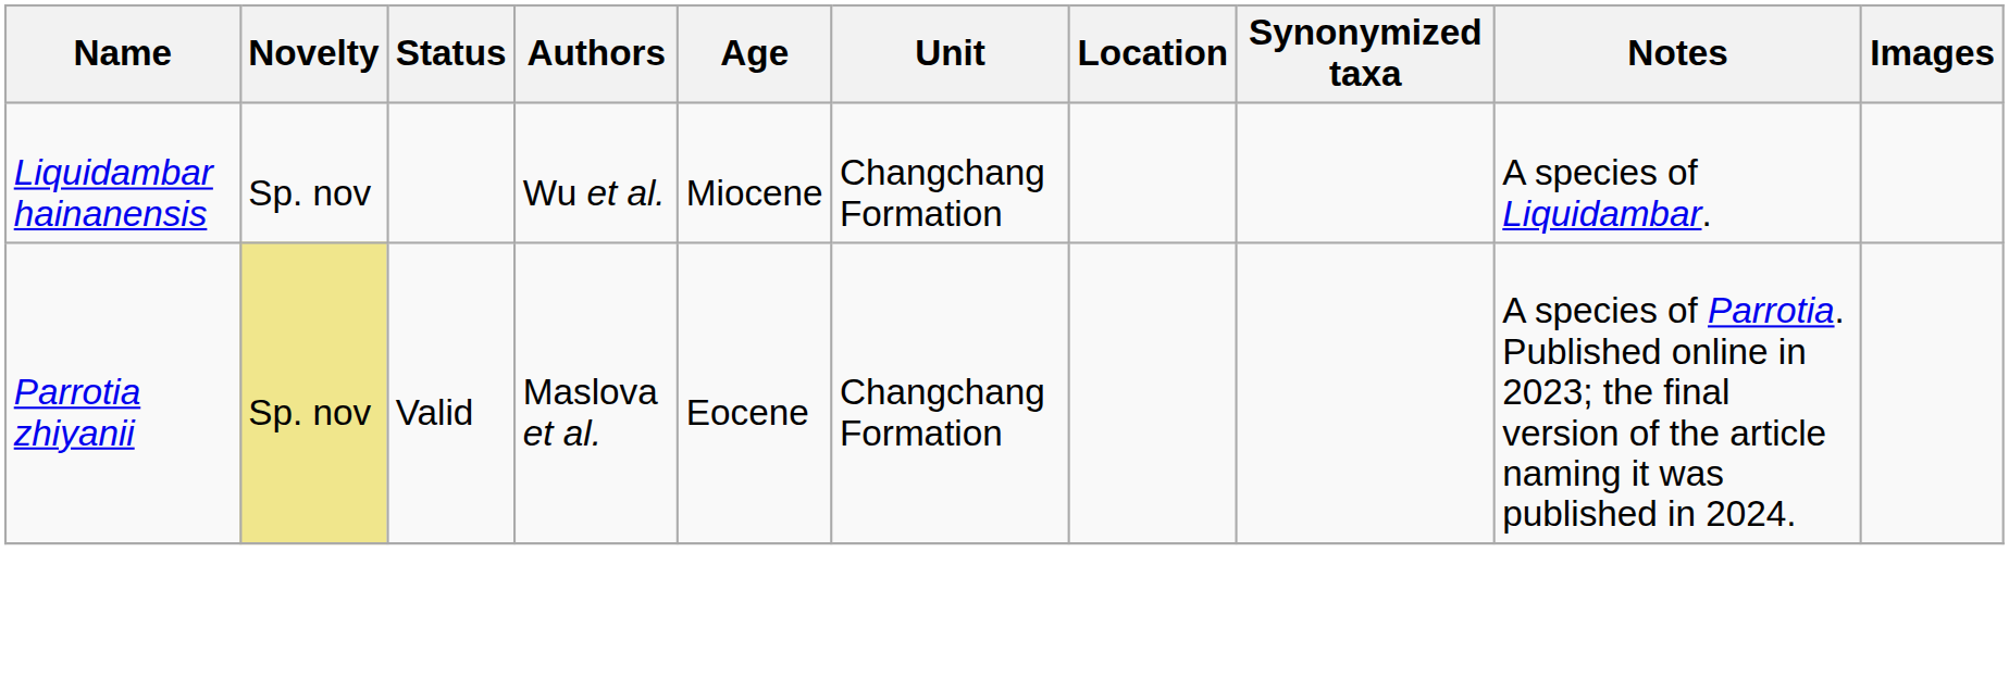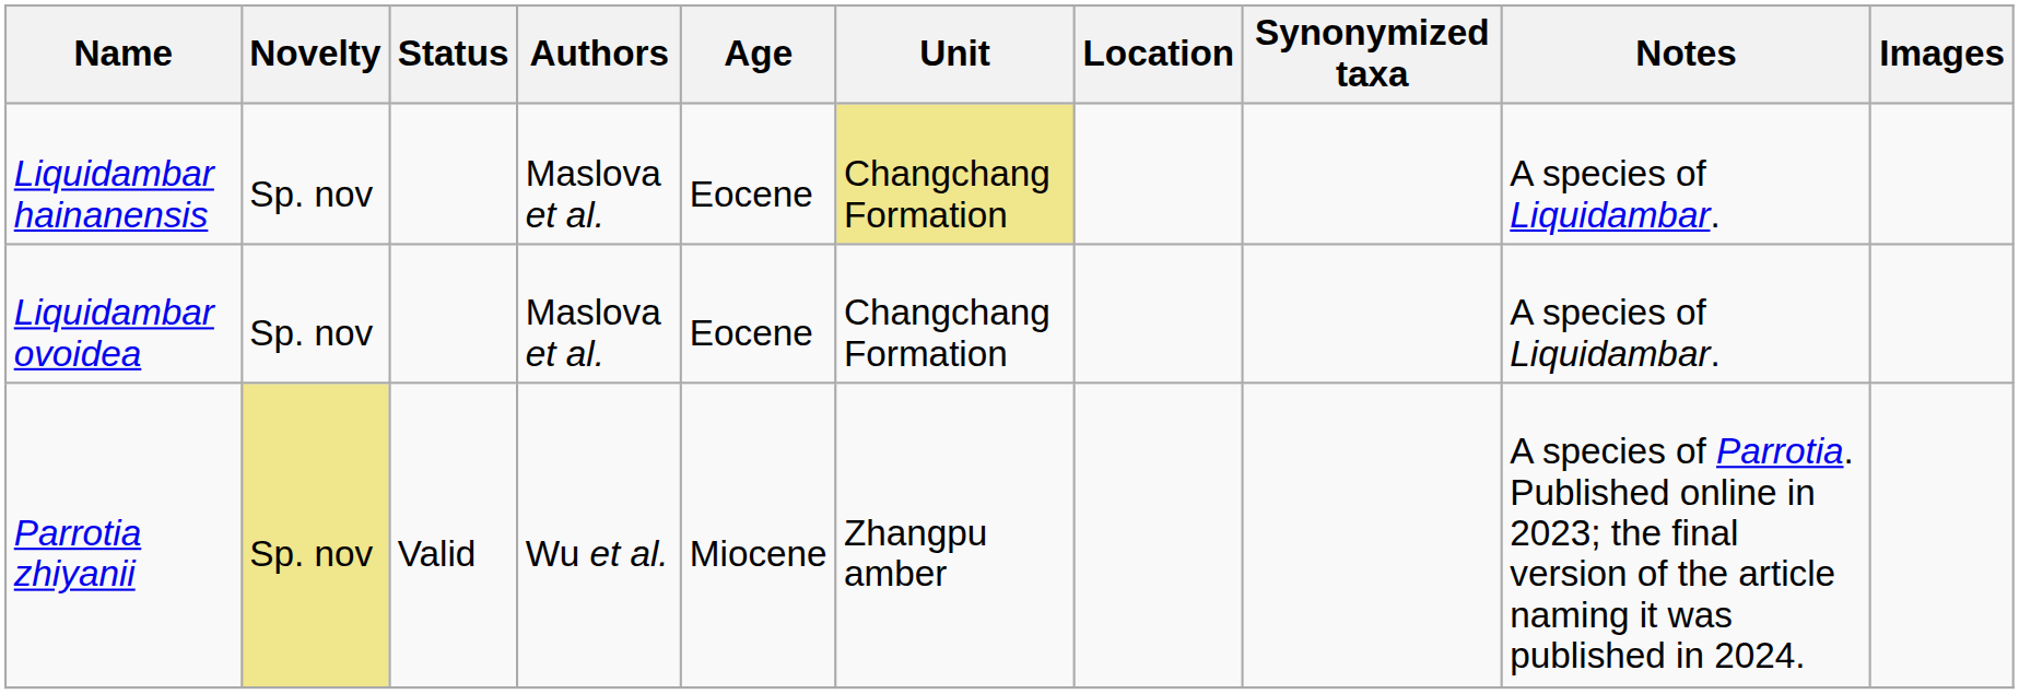Liquidambar hainanensis | Authors: Wu et al. -> Maslova et al.
Liquidambar hainanensis | Age: Miocene -> Eocene
Liquidambar hainanensis | Unit: no background -> khaki background
+ row: Liquidambar ovoidea | Sp. nov | Maslova et al. | Eocene | Changchang Formation | A species of Liquidambar.
Parrotia zhiyanii | Authors: Maslova et al. -> Wu et al.
Parrotia zhiyanii | Age: Eocene -> Miocene
Parrotia zhiyanii | Unit: Changchang Formation -> Zhangpu amber
